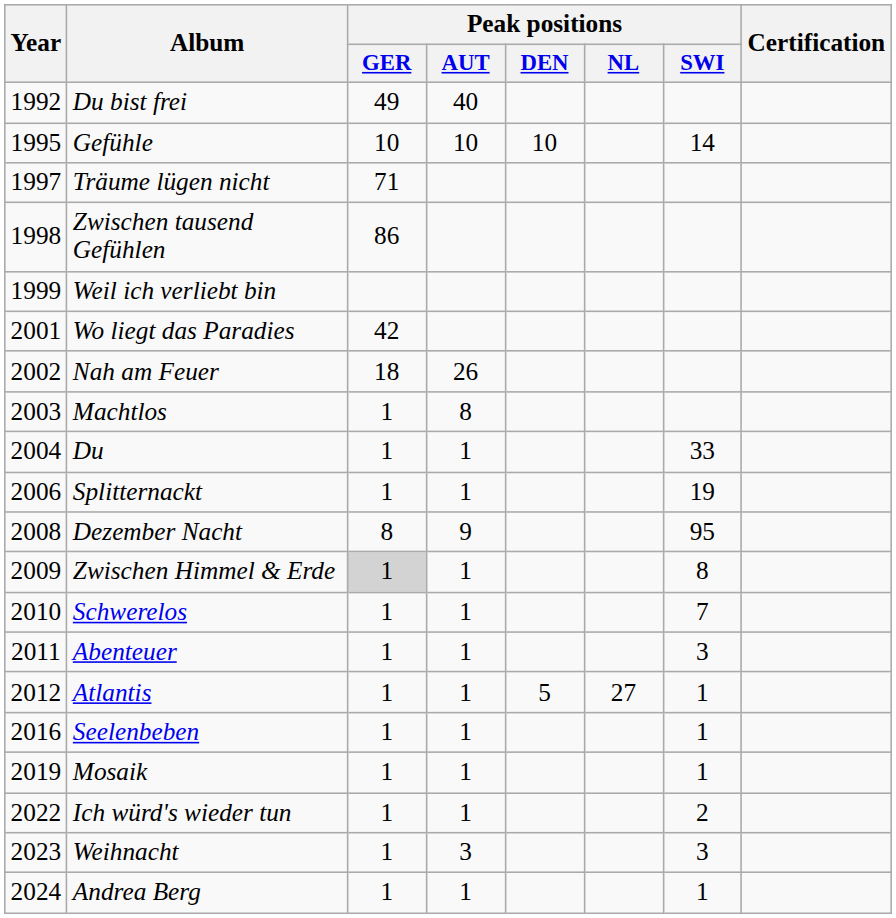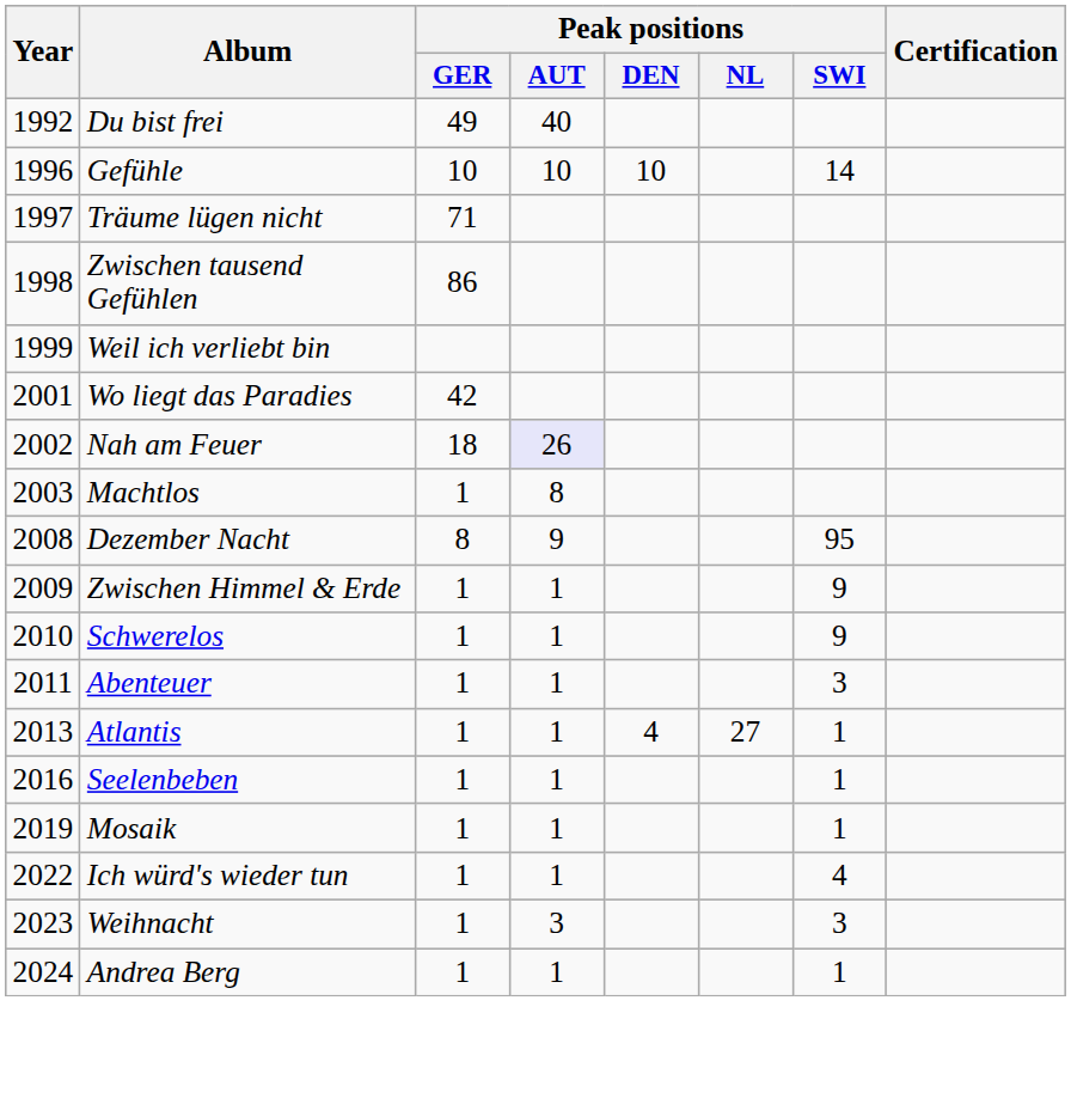Gefühle | Year: 1995 -> 1996
Nah am Feuer | Peak positions / AUT: no background -> lavender background
- row: 2004 | Du | 1 | 1 | 33
- row: 2006 | Splitternackt | 1 | 1 | 19
Zwischen Himmel & Erde | Peak positions / GER: lightgrey background -> no background
Zwischen Himmel & Erde | Peak positions / SWI: 8 -> 9
Schwerelos | Peak positions / SWI: 7 -> 9
Atlantis | Year: 2012 -> 2013
Atlantis | Peak positions / DEN: 5 -> 4
Ich würd's wieder tun | Peak positions / SWI: 2 -> 4
